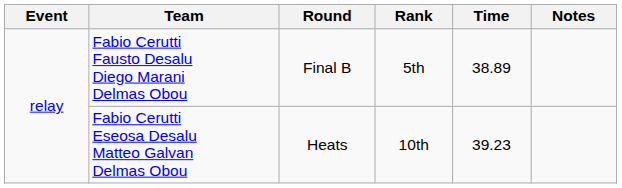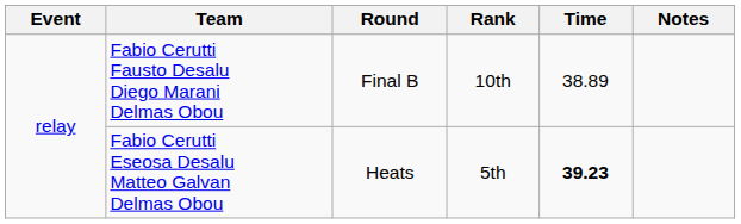Fabio Cerutti Fausto Desalu Diego Marani Delmas Obou | Rank: 5th -> 10th
Fabio Cerutti Eseosa Desalu Matteo Galvan Delmas Obou | Rank: 10th -> 5th
Fabio Cerutti Eseosa Desalu Matteo Galvan Delmas Obou | Time: normal -> bold
